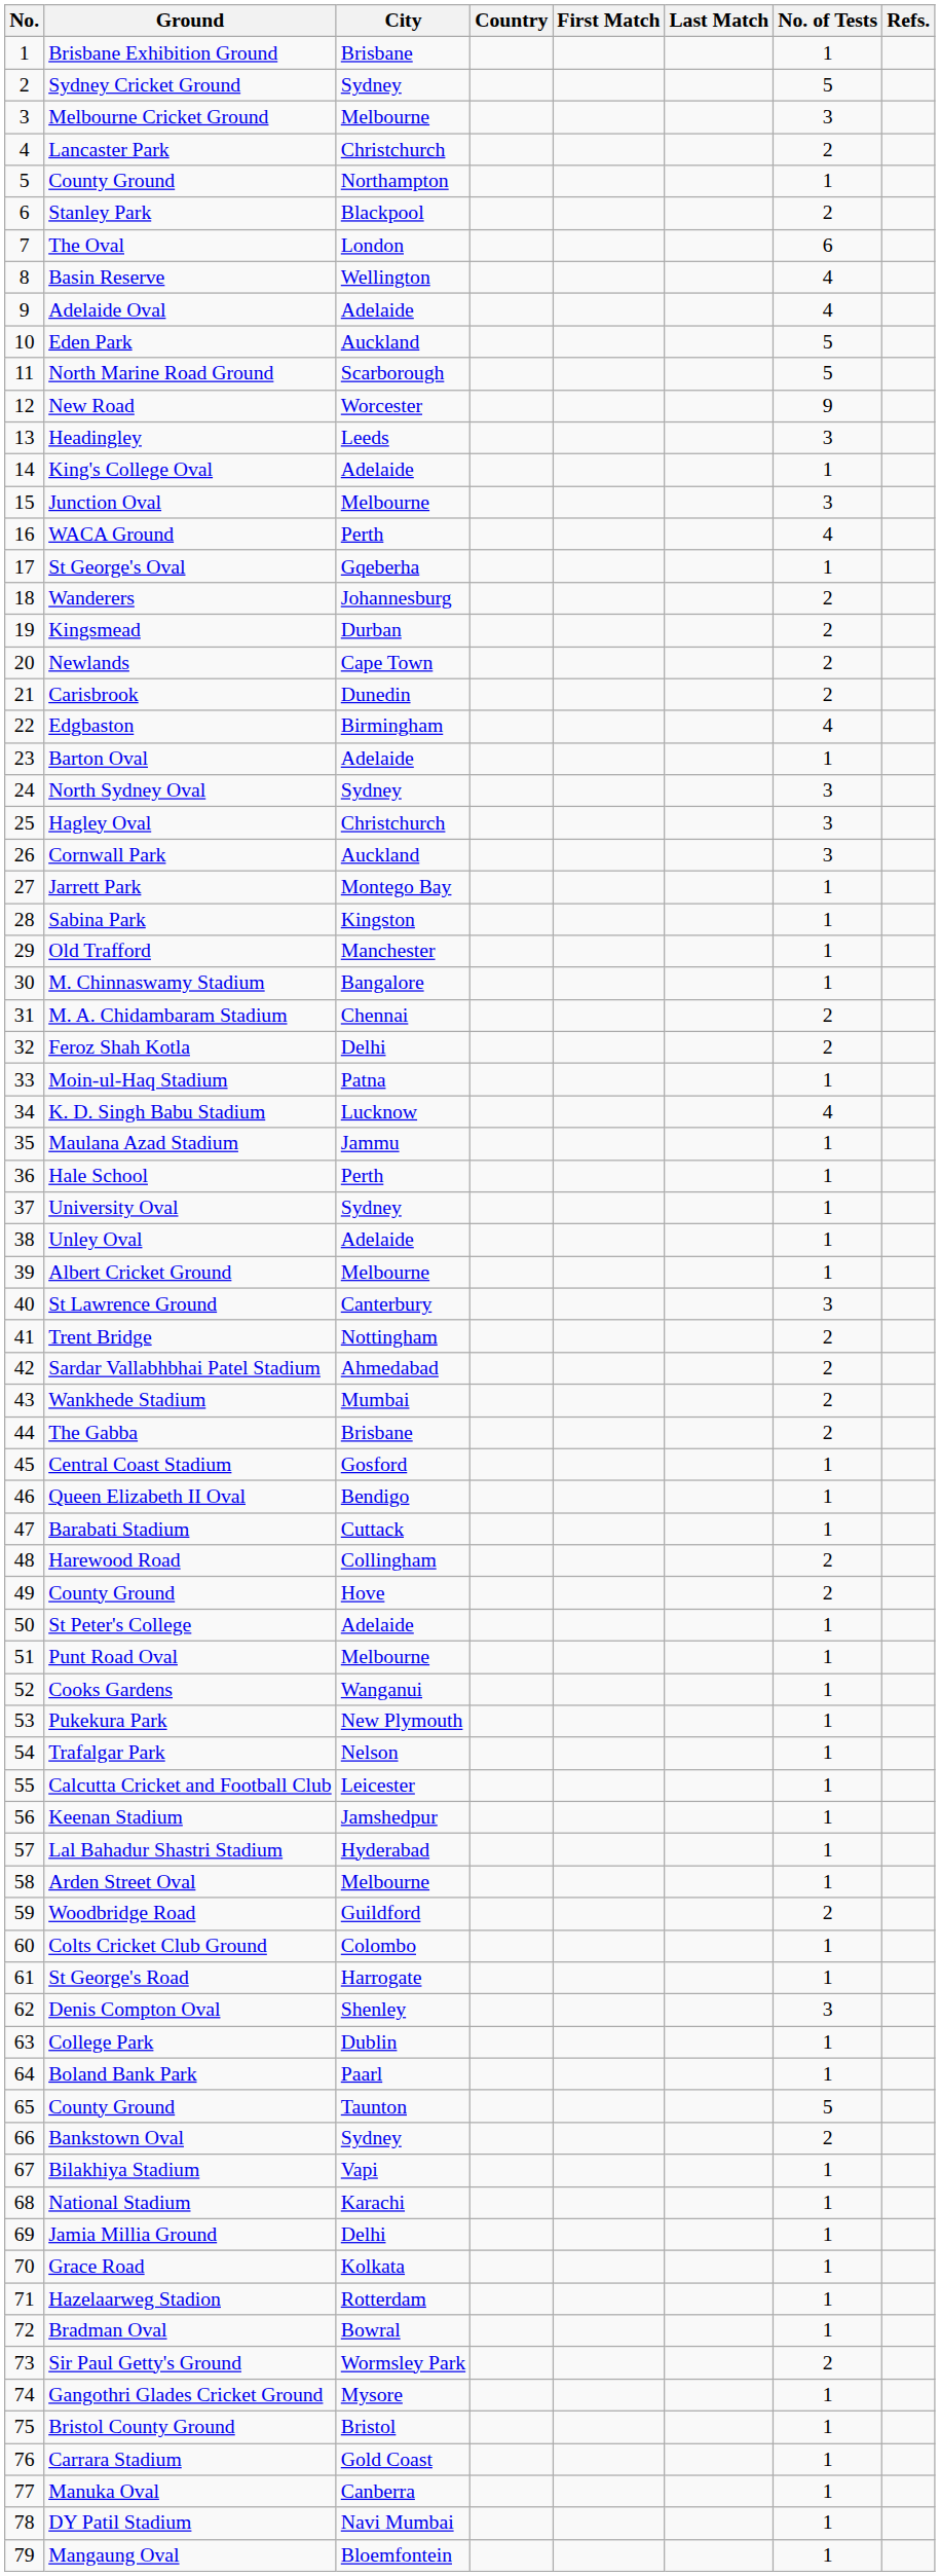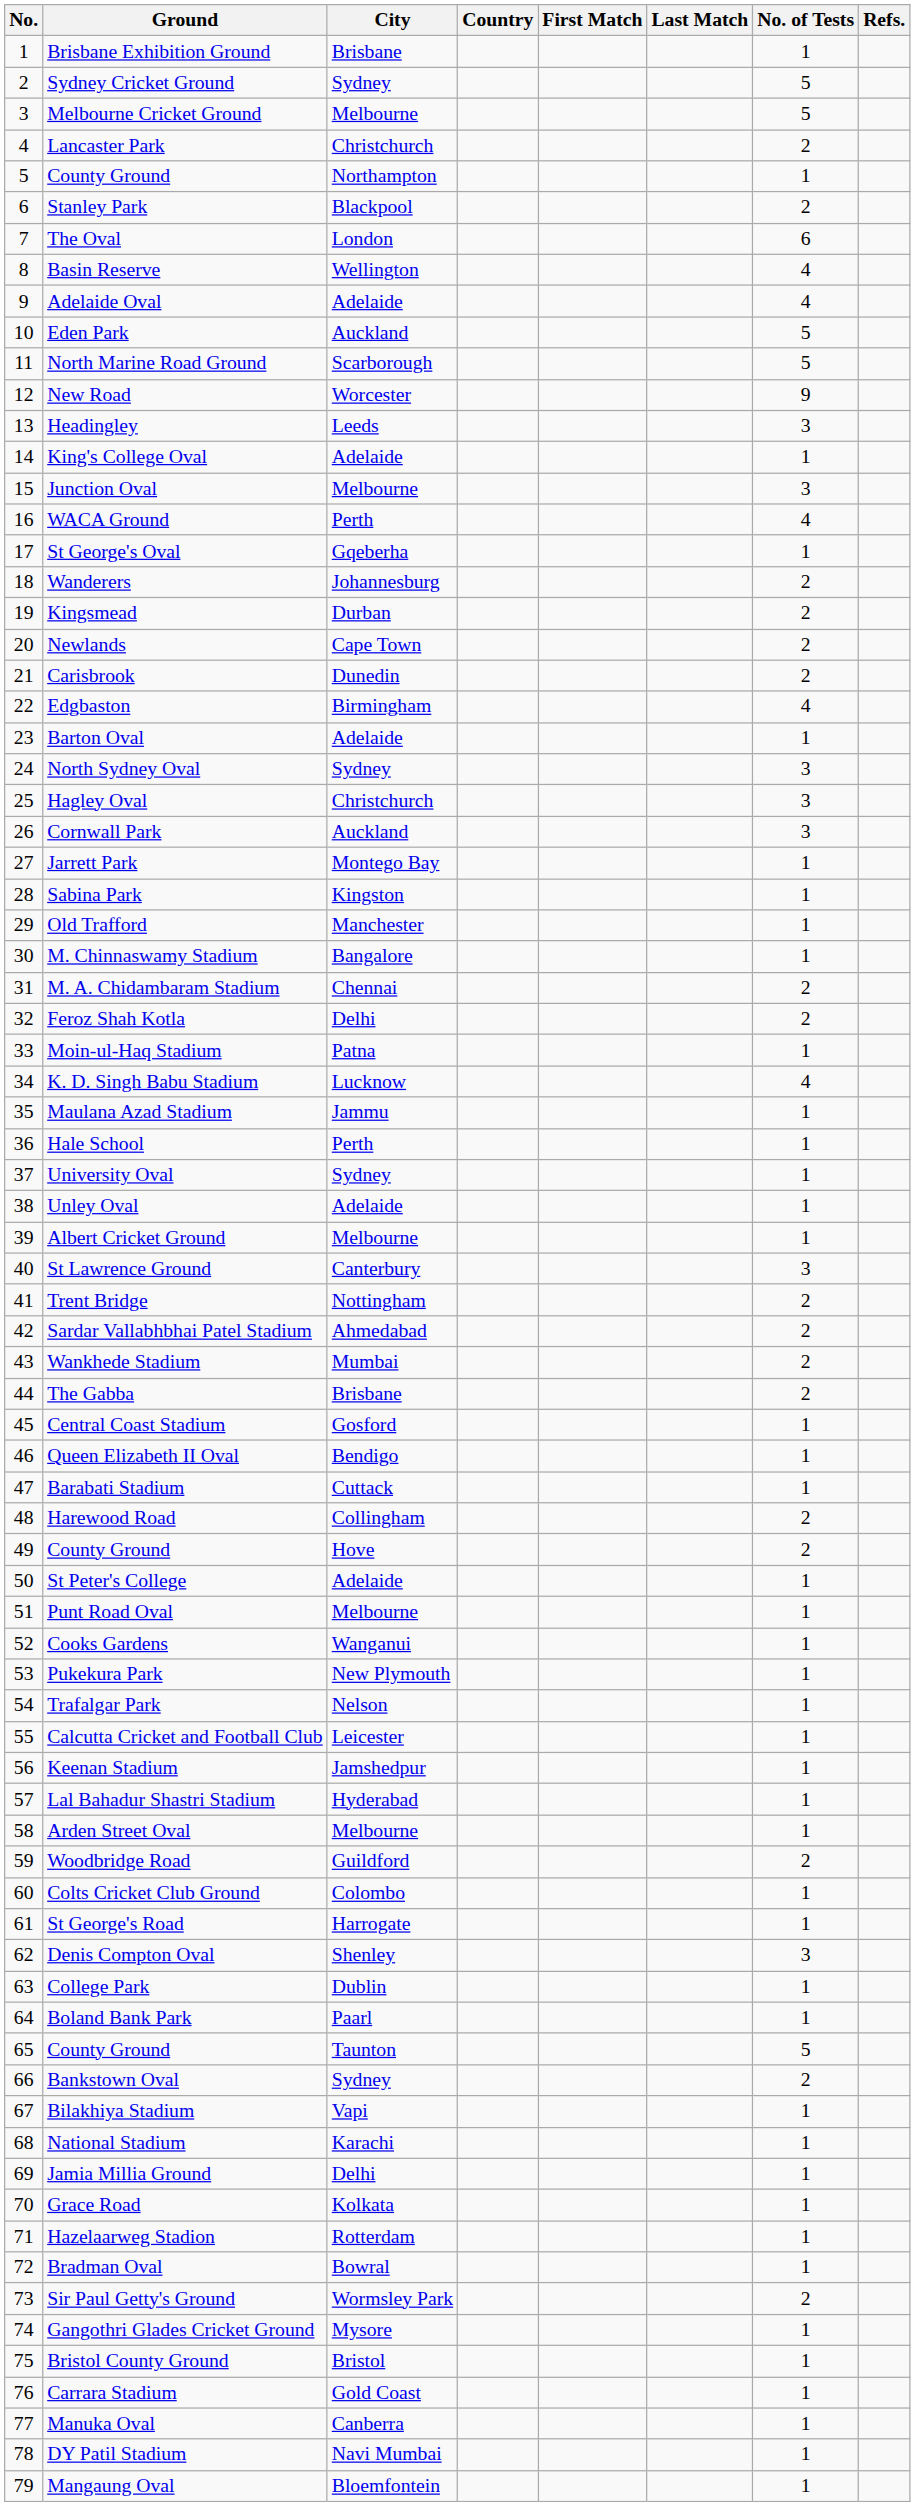Melbourne Cricket Ground | No. of Tests: 3 -> 5
